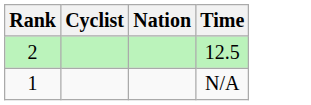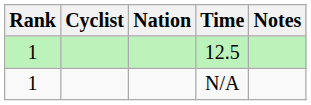+ column: Notes
12.5 | Rank: 2 -> 1
